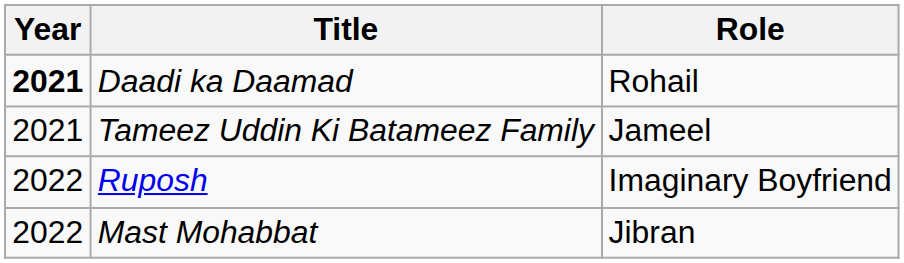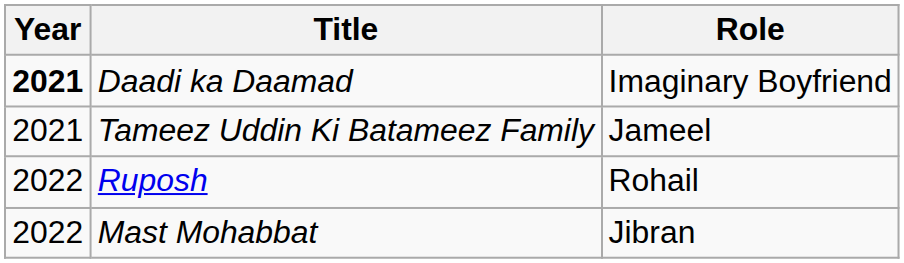Daadi ka Daamad | Role: Rohail -> Imaginary Boyfriend
Ruposh | Role: Imaginary Boyfriend -> Rohail
